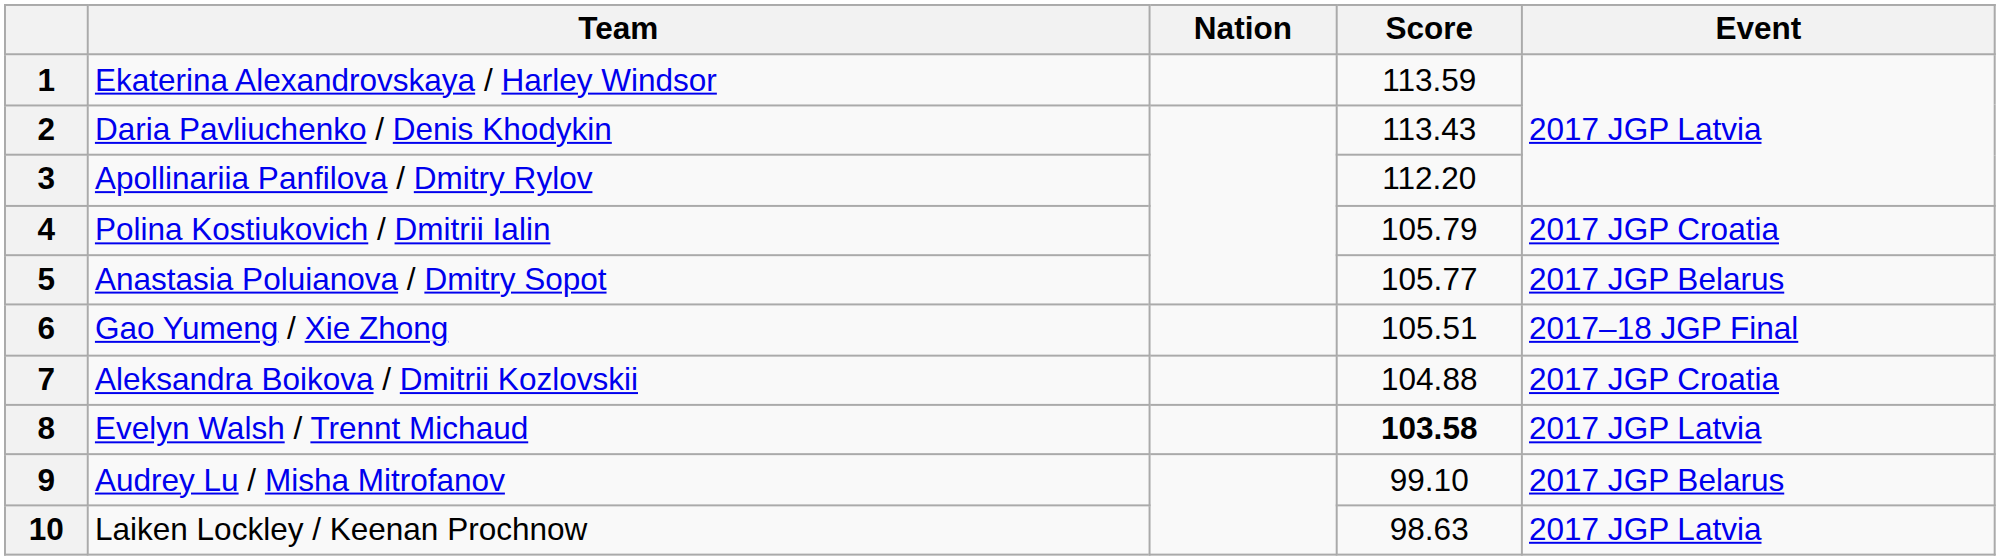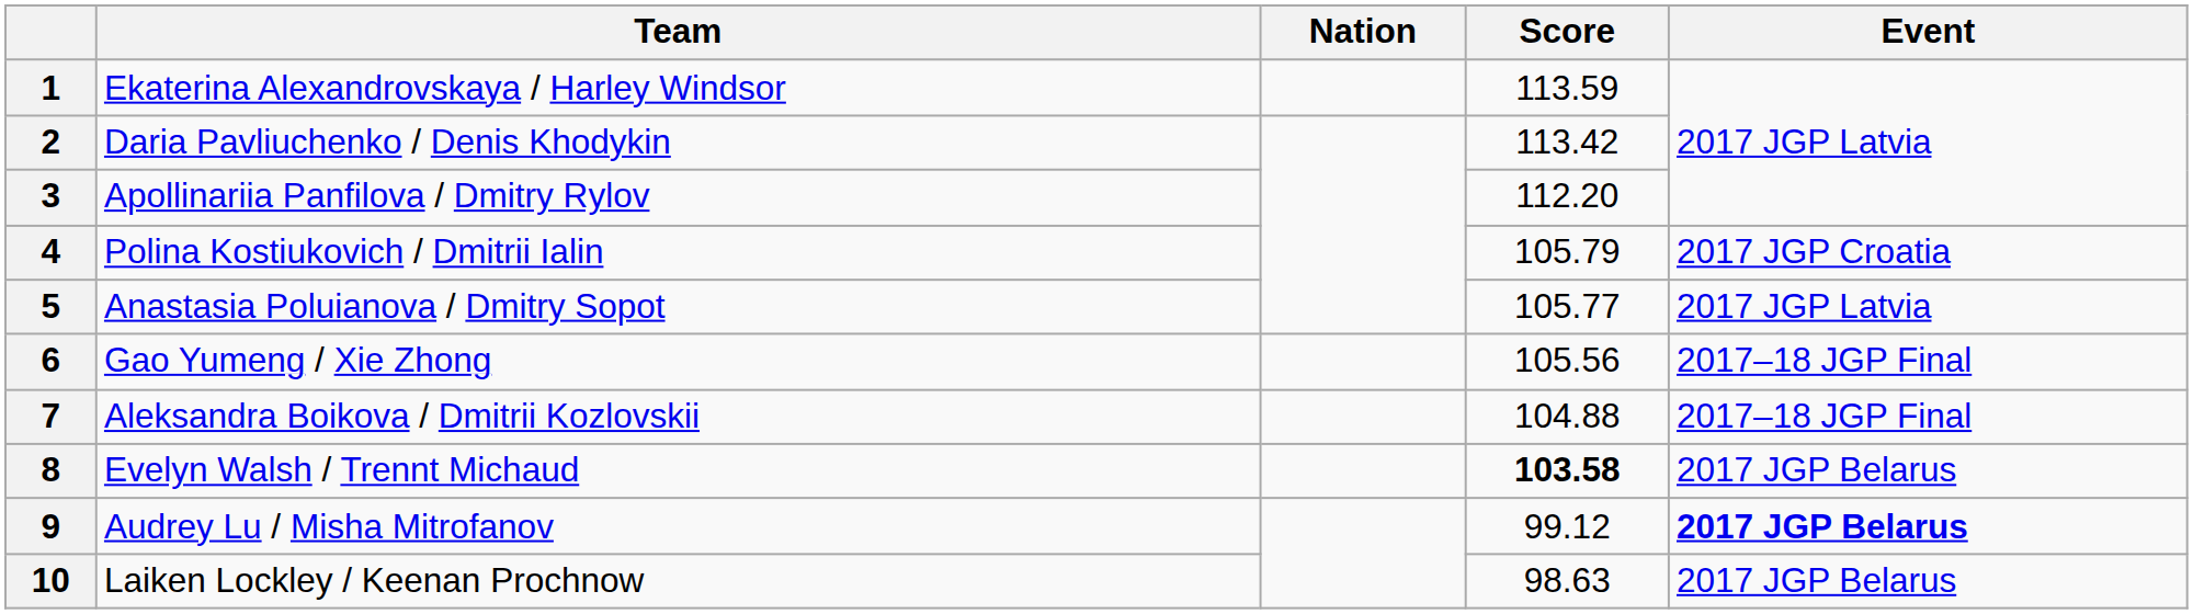2 | Score: 113.43 -> 113.42
5 | Event: 2017 JGP Belarus -> 2017 JGP Latvia
6 | Score: 105.51 -> 105.56
7 | Event: 2017 JGP Croatia -> 2017–18 JGP Final
8 | Event: 2017 JGP Latvia -> 2017 JGP Belarus
9 | Score: 99.10 -> 99.12
9 | Event: normal -> bold
10 | Event: 2017 JGP Latvia -> 2017 JGP Belarus
